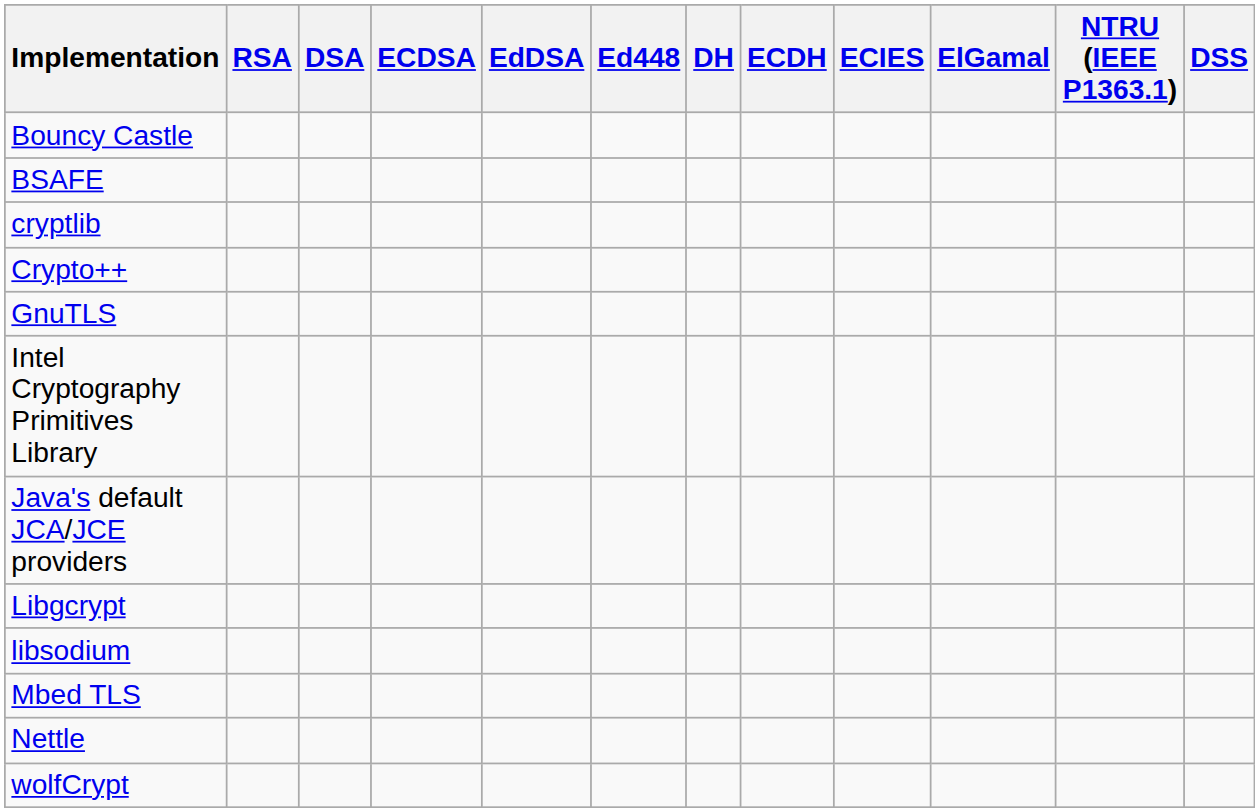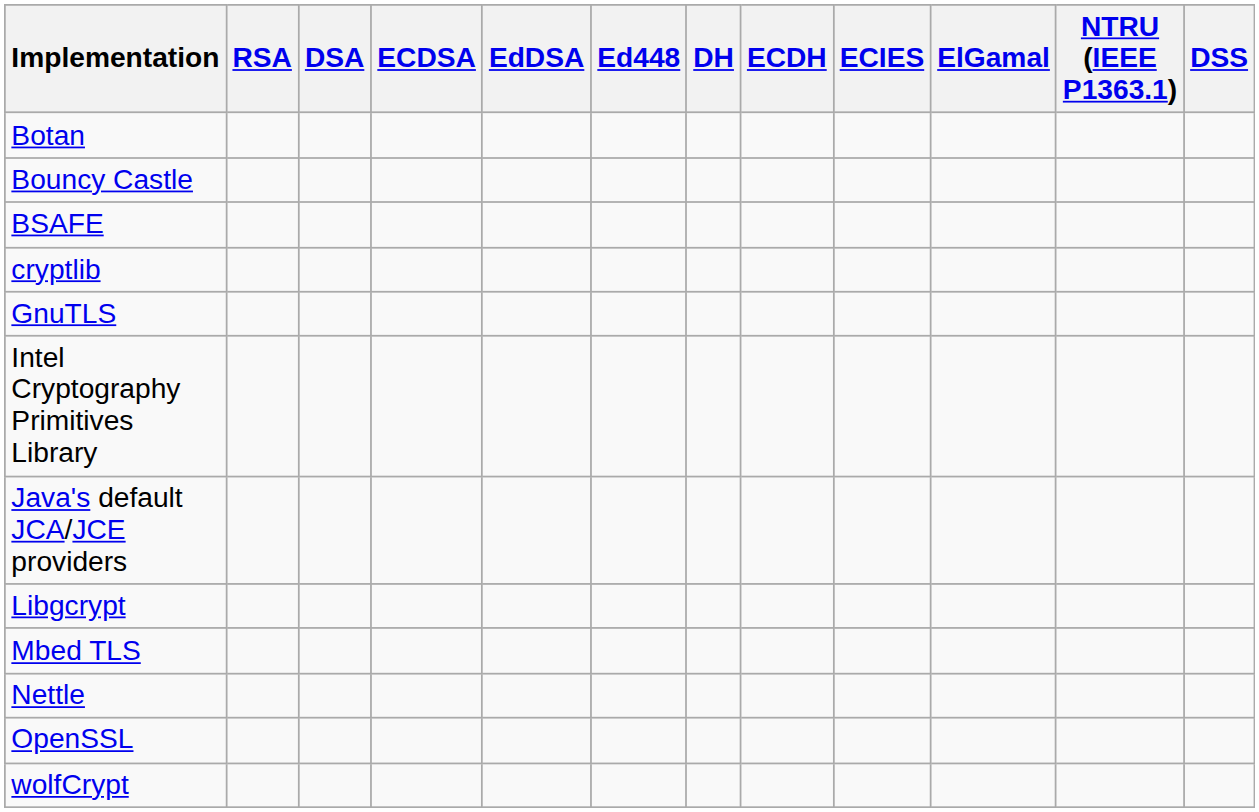+ row: Botan
- row: Crypto++
- row: libsodium
+ row: OpenSSL
